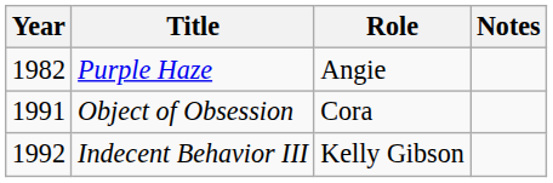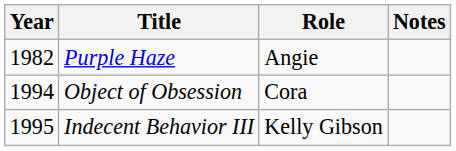Object of Obsession | Year: 1991 -> 1994
Indecent Behavior III | Year: 1992 -> 1995
